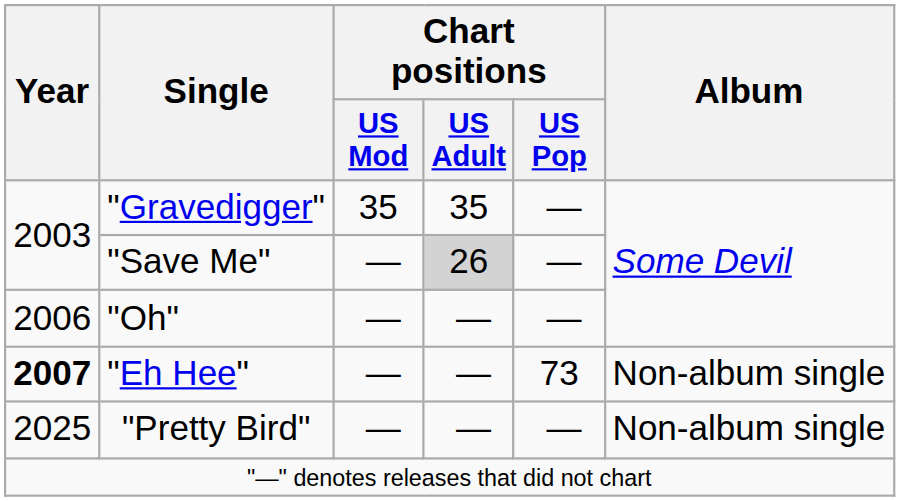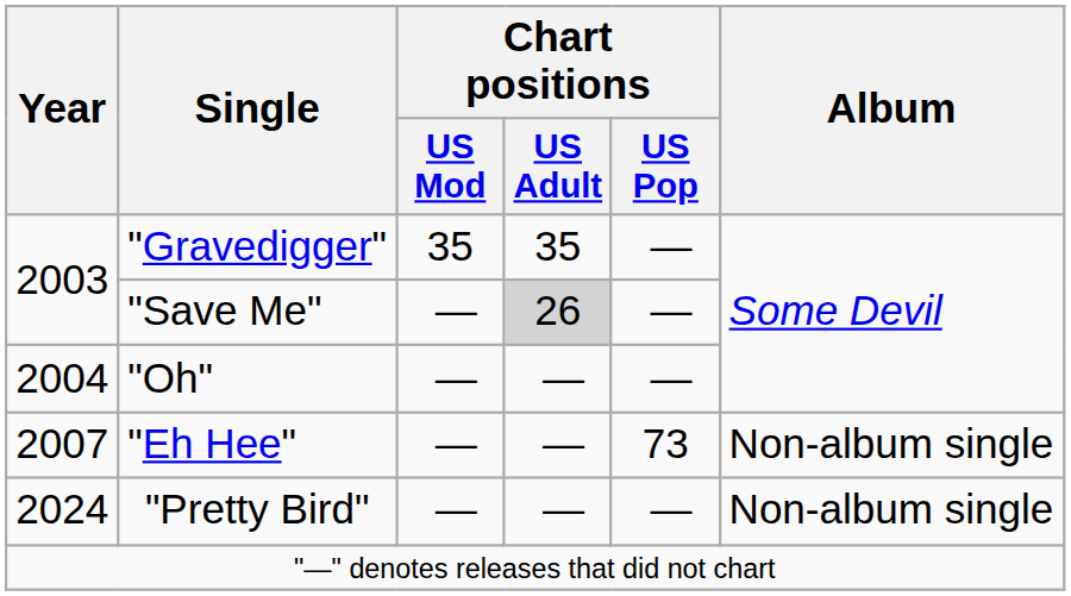"Oh" | Year: 2006 -> 2004
"Eh Hee" | Year: bold -> normal
"Pretty Bird" | Year: 2025 -> 2024
